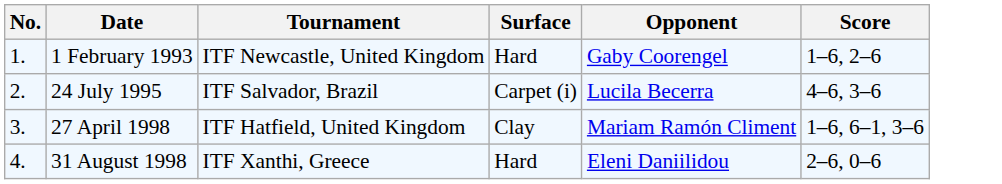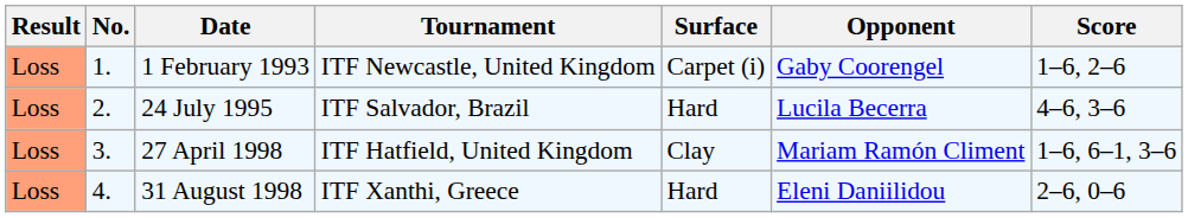+ column: Result | Loss | Loss | Loss | Loss
1 February 1993 | Surface: Hard -> Carpet (i)
24 July 1995 | Surface: Carpet (i) -> Hard
